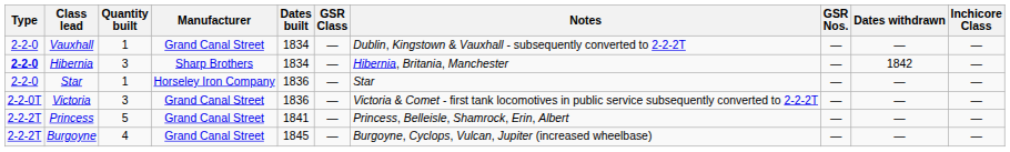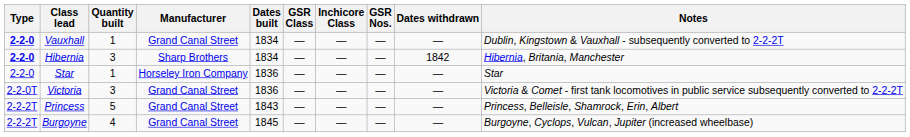columns swapped: Inchicore Class <-> Notes
Vauxhall | Type: normal -> bold
Princess | Dates built: 1841 -> 1843
